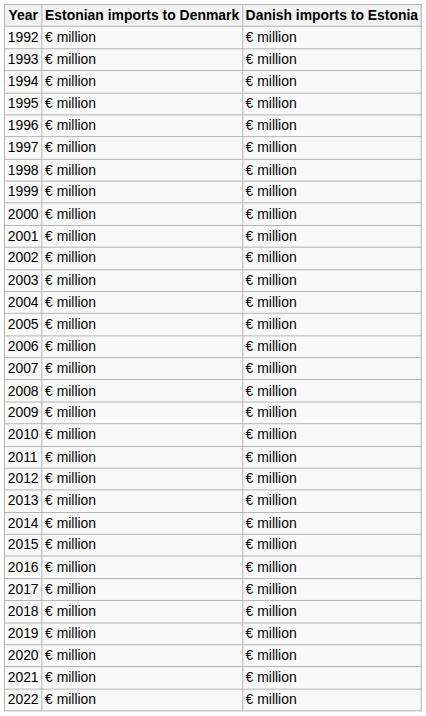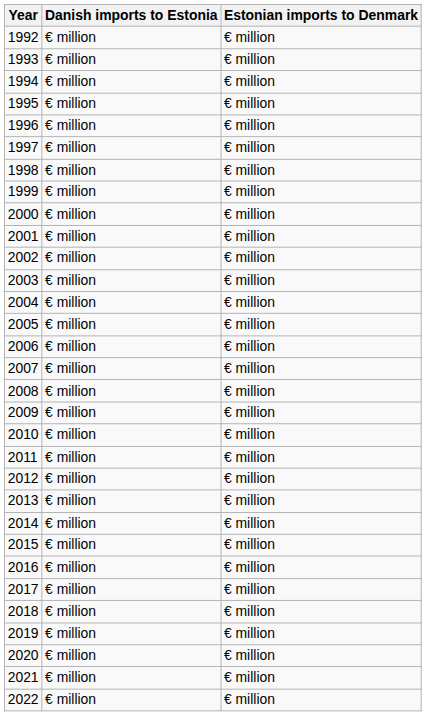columns swapped: Estonian imports to Denmark <-> Danish imports to Estonia
